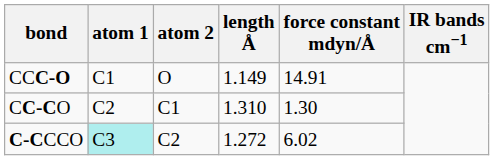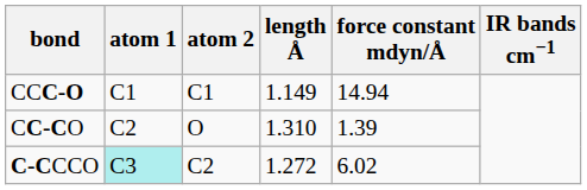CCC-O | atom 2: O -> C1
CCC-O | force constant mdyn/Å: 14.91 -> 14.94
CC-CO | atom 2: C1 -> O
CC-CO | force constant mdyn/Å: 1.30 -> 1.39
